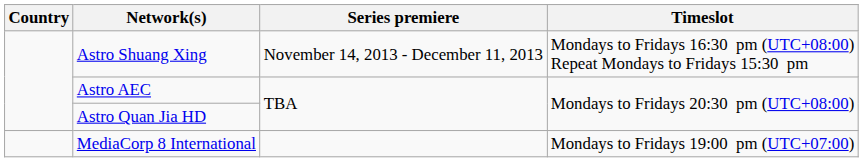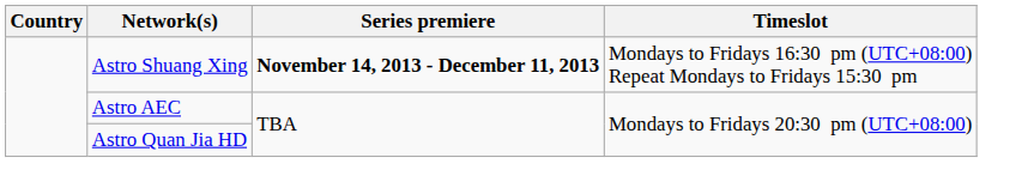Astro Shuang Xing | Series premiere: normal -> bold
- row: MediaCorp 8 International | Mondays to Fridays 19:00 pm (UTC+07:00)
